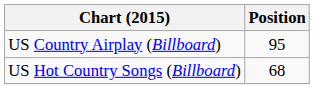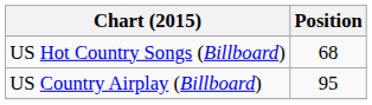rows swapped: US Country Airplay (Billboard) <-> US Hot Country Songs (Billboard)
